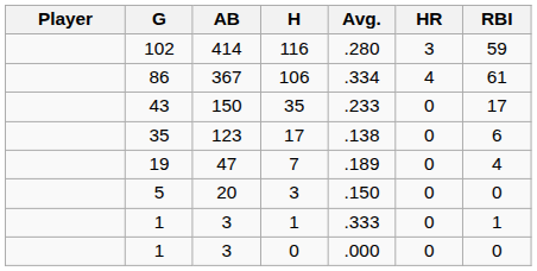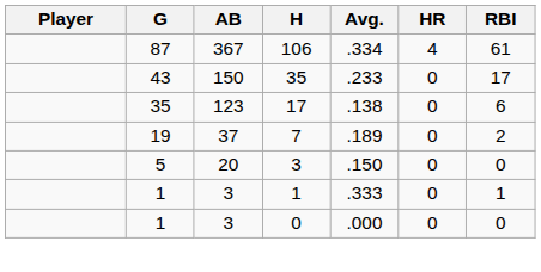- row: 102 | 414 | 116 | .280 | 3 | 59
106 | G: 86 -> 87
7 | AB: 47 -> 37
7 | RBI: 4 -> 2
